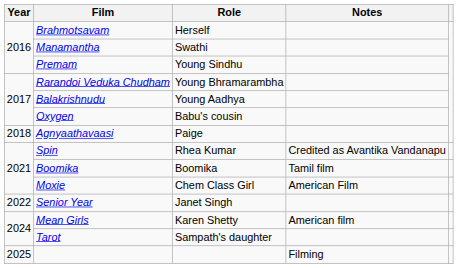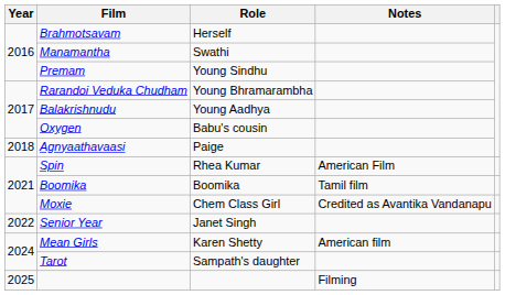Spin | Notes: Credited as Avantika Vandanapu -> American Film
Moxie | Notes: American Film -> Credited as Avantika Vandanapu
